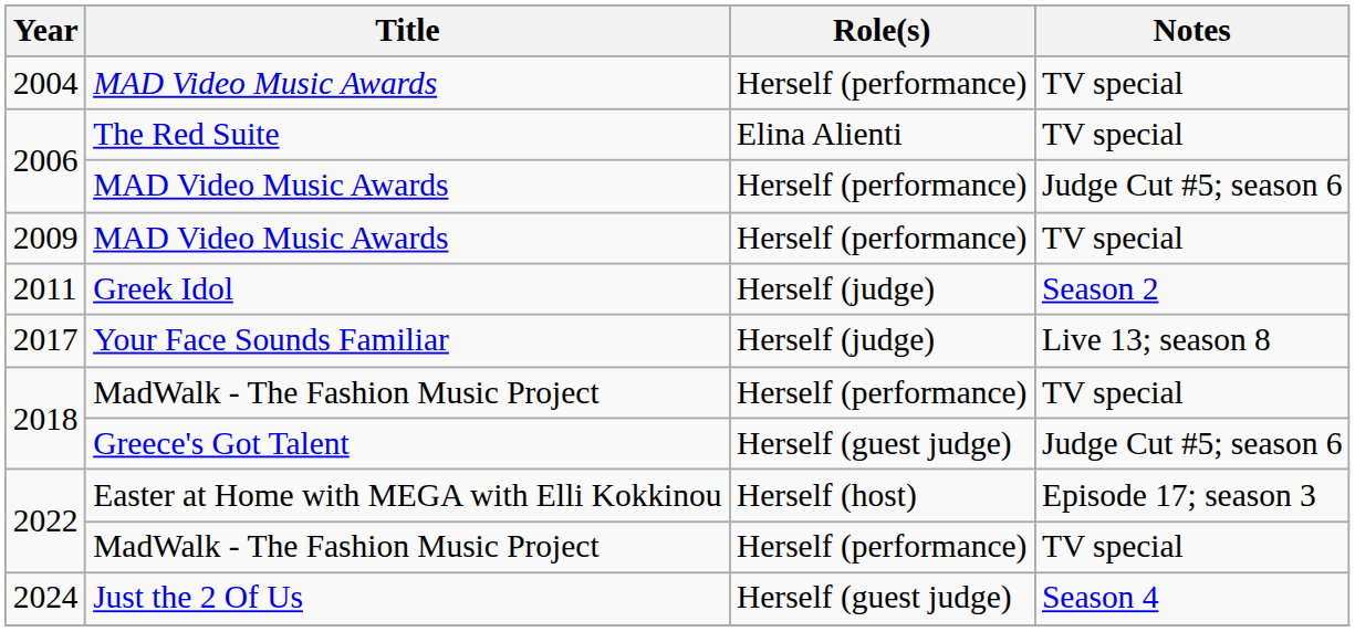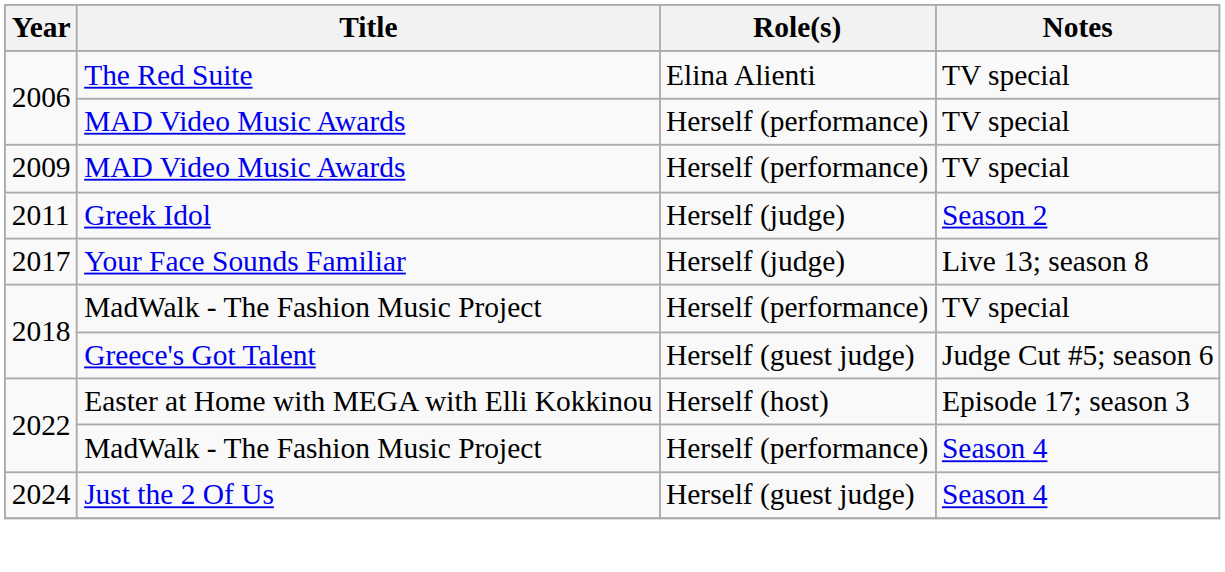- row: 2004 | MAD Video Music Awards | Herself (performance) | TV special
2006 / MAD Video Music Awards | Notes: Judge Cut #5; season 6 -> TV special
2022 / MadWalk - The Fashion Music Project | Notes: TV special -> Season 4
